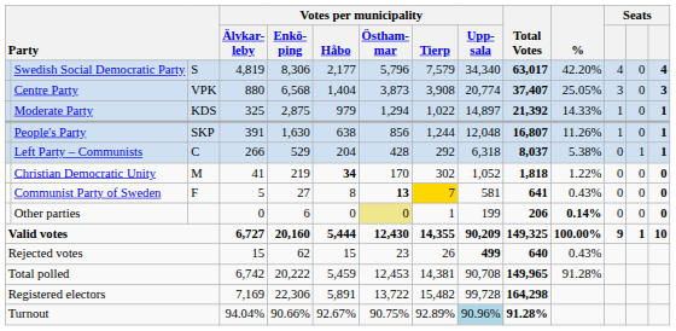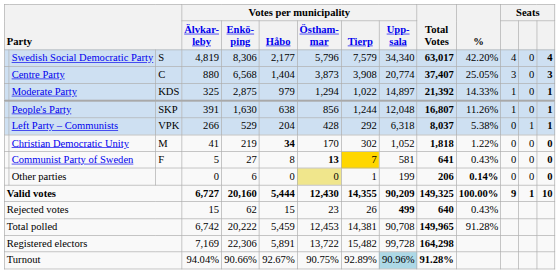Centre Party | column 3: VPK -> C
Left Party – Communists | column 3: C -> VPK
